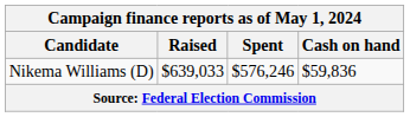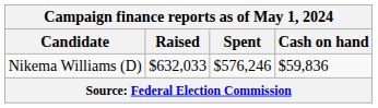Nikema Williams (D) | Raised: $639,033 -> $632,033
